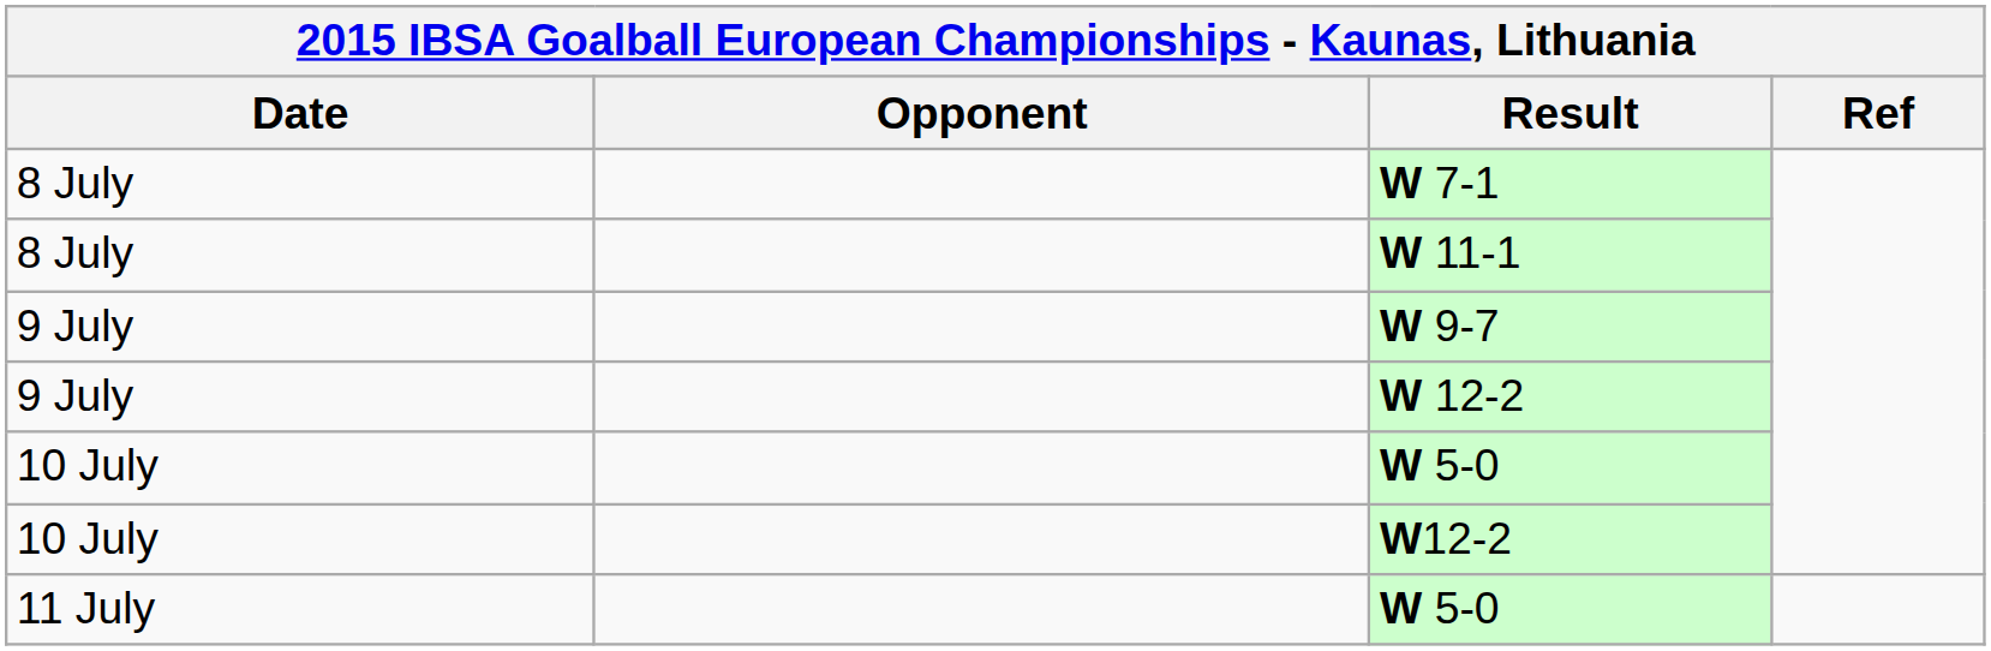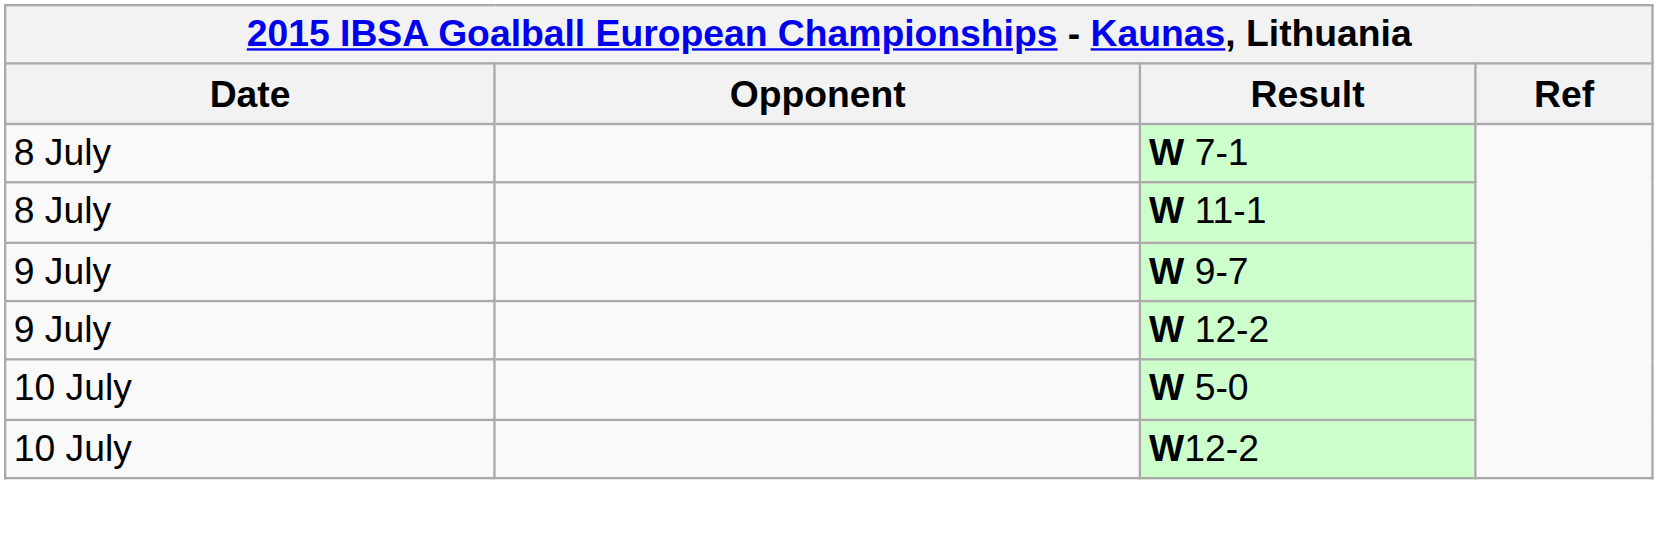- row: 11 July | W 5-0
